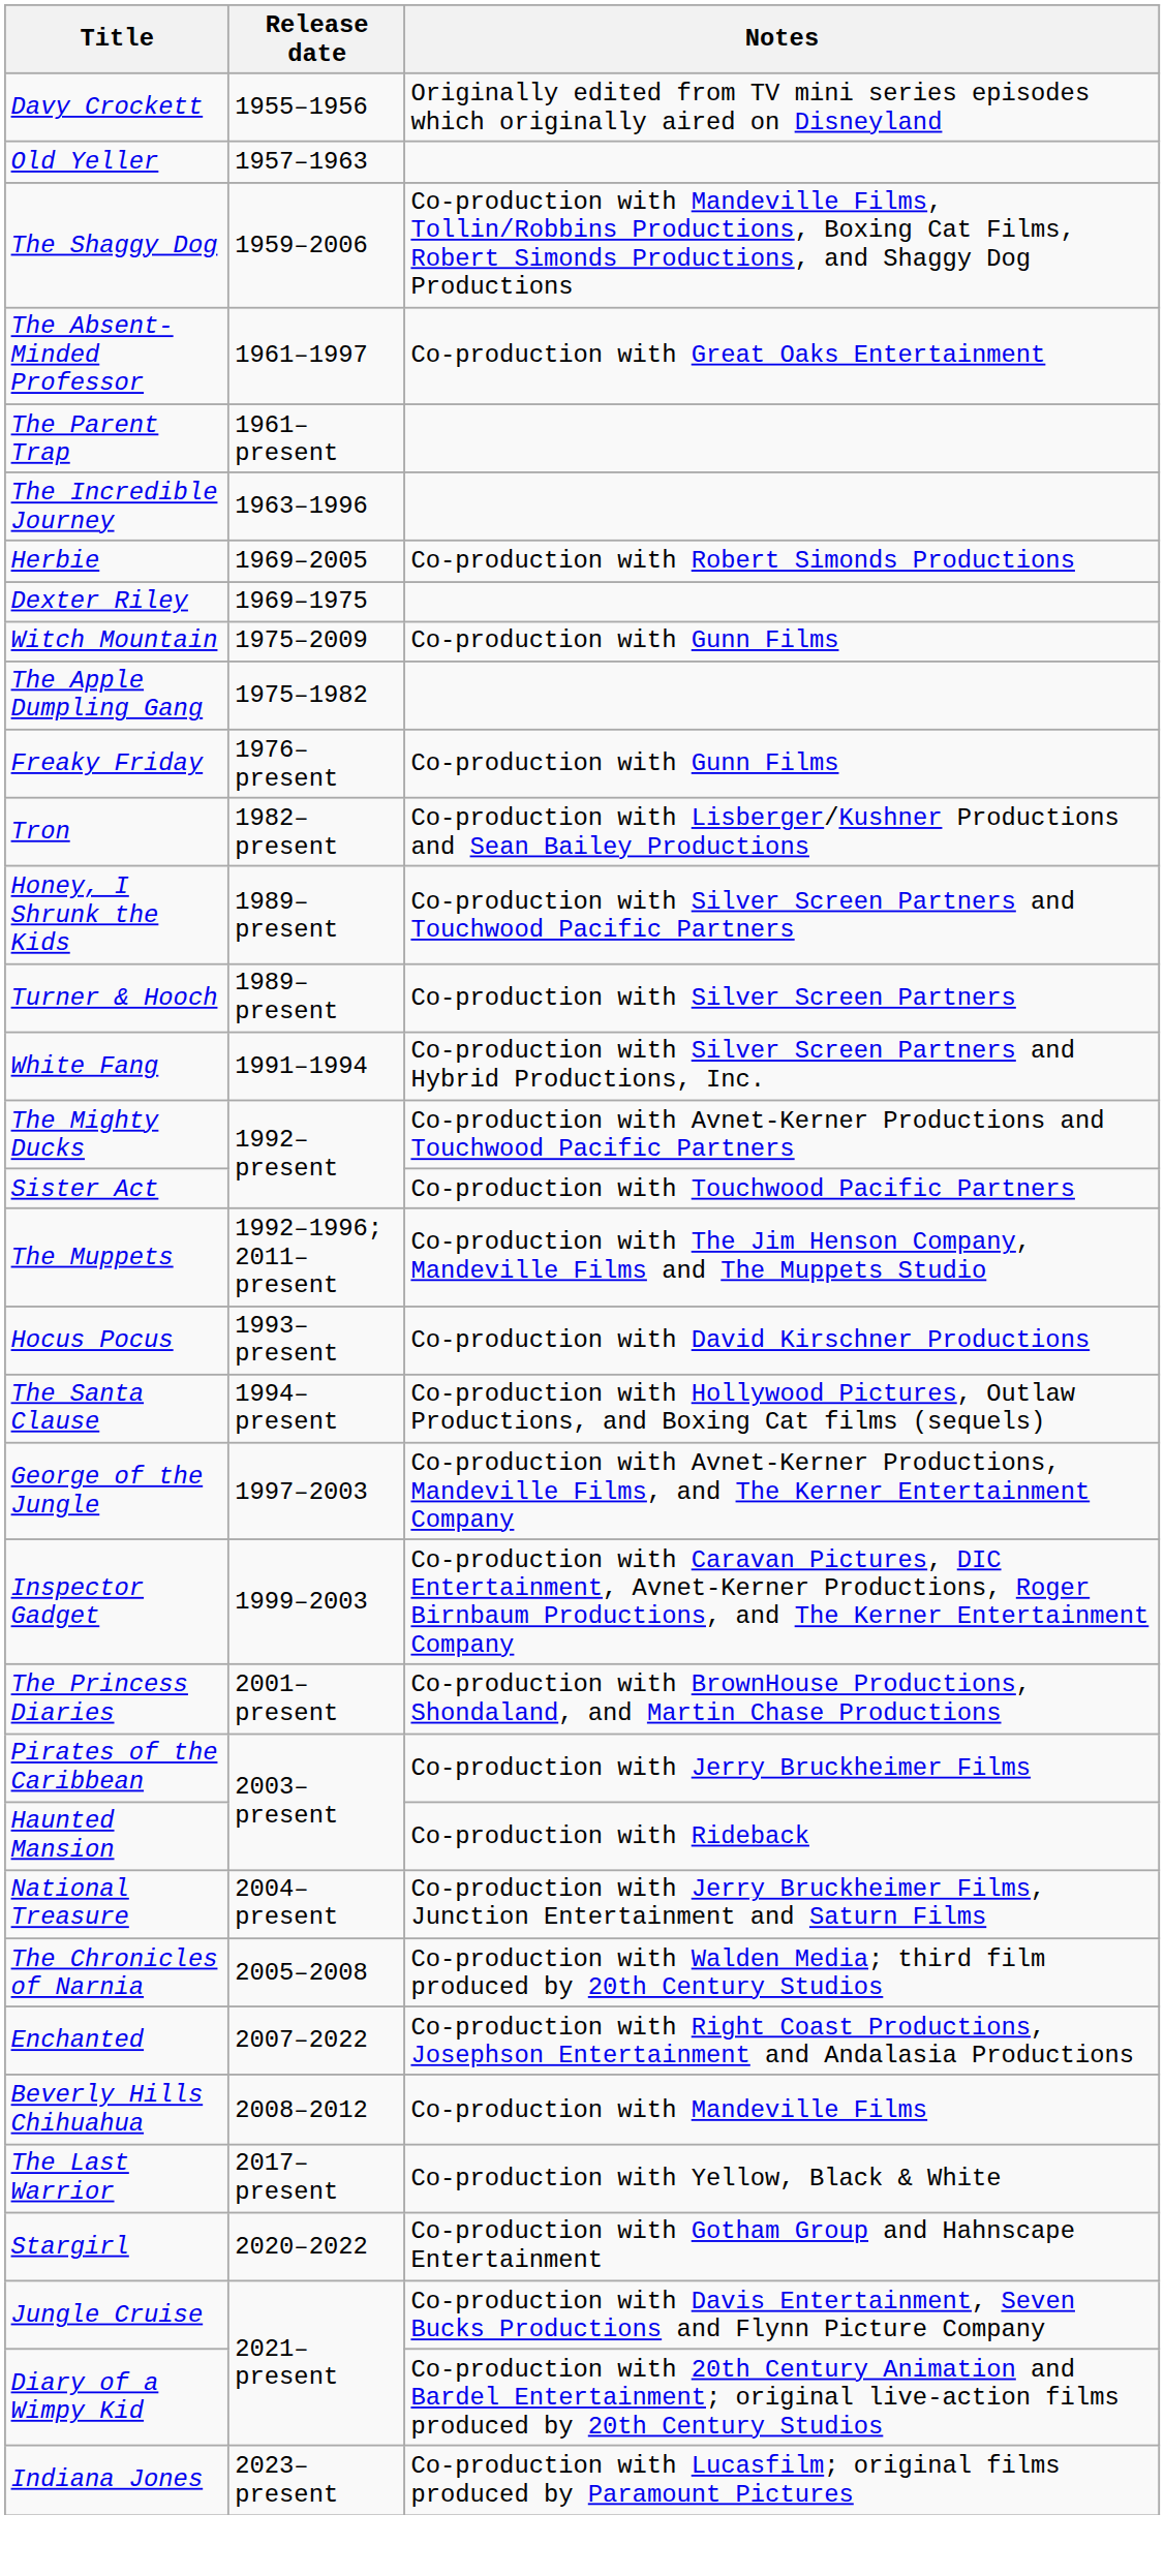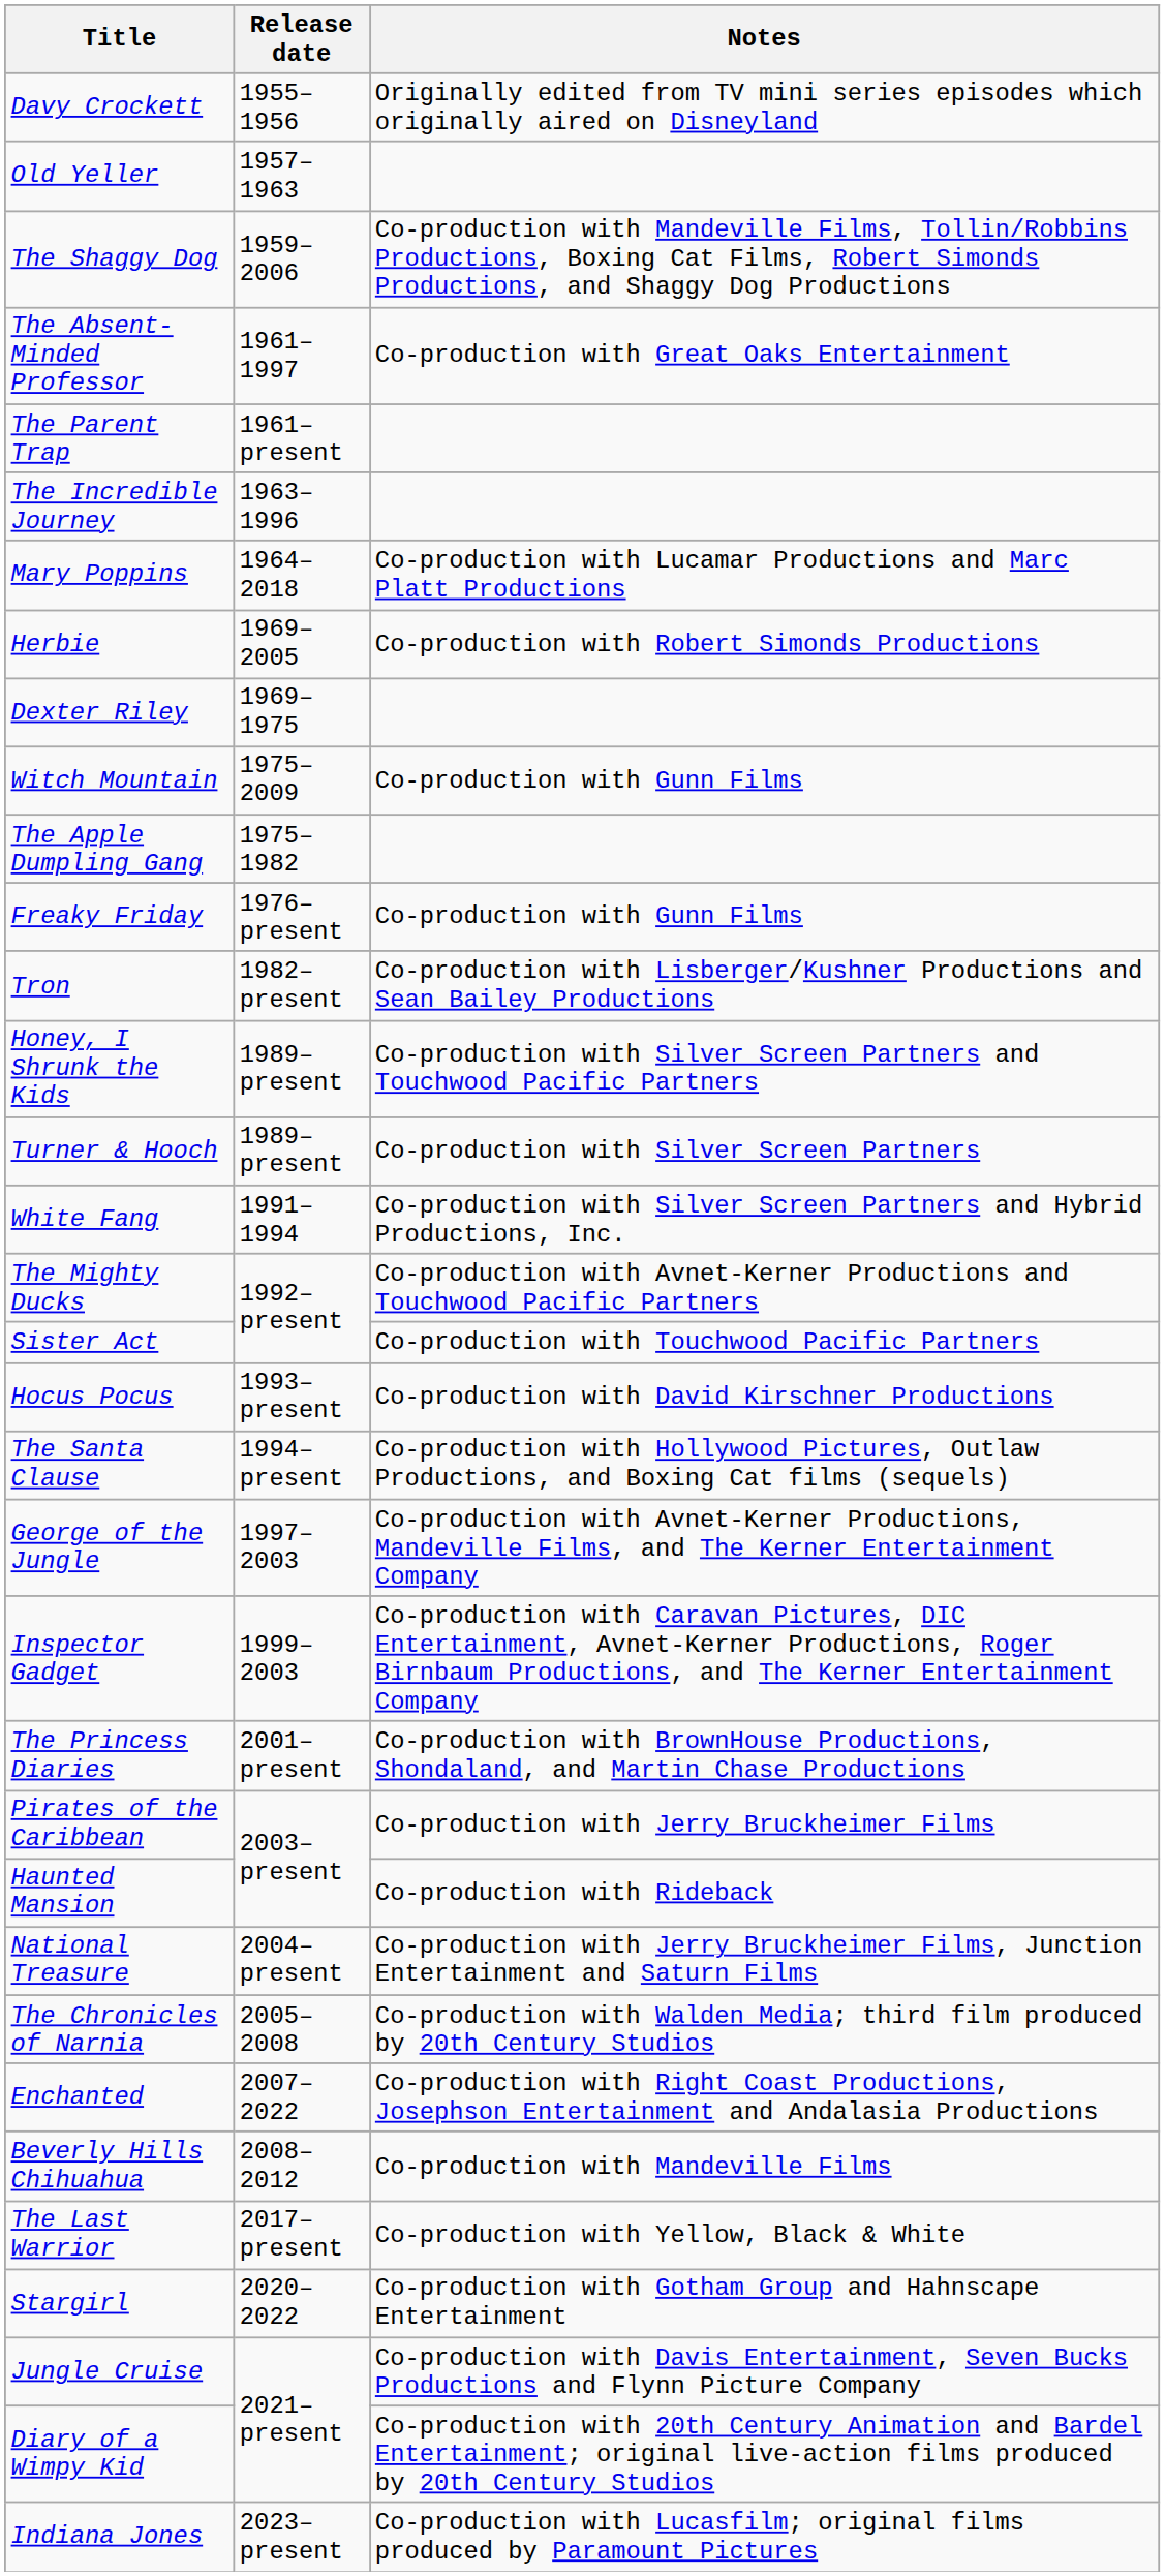+ row: Mary Poppins | 1964–2018 | Co-production with Lucamar Productions and Marc Platt Productions
- row: The Muppets | 1992–1996; 2011–present | Co-production with The Jim Henson Company, Mandeville Films and The Muppets Studio
